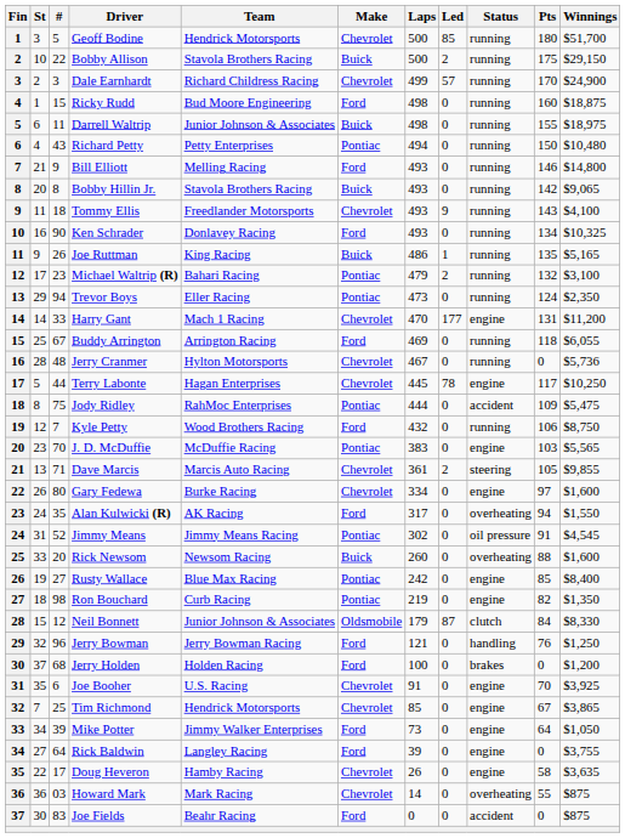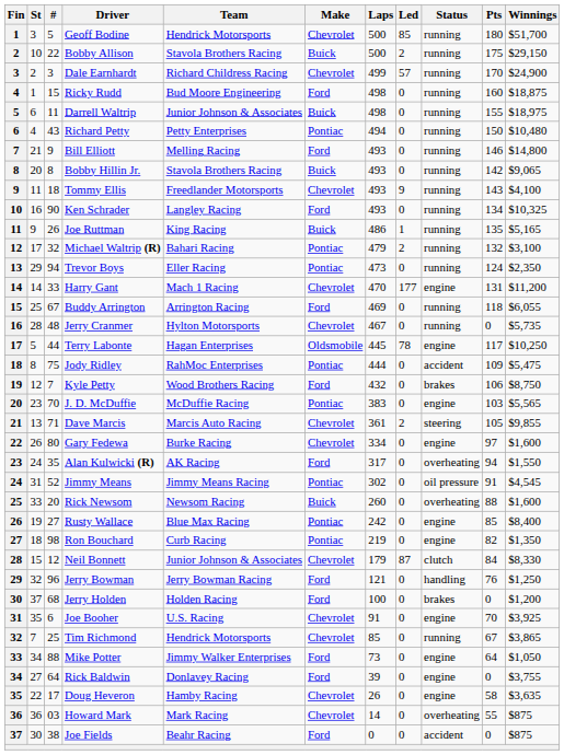Ken Schrader | Team: Donlavey Racing -> Langley Racing
Michael Waltrip (R) | #: 23 -> 32
Jerry Cranmer | Winnings: $5,736 -> $5,735
Terry Labonte | Make: Chevrolet -> Oldsmobile
Kyle Petty | Status: running -> brakes
Neil Bonnett | Make: Oldsmobile -> Chevrolet
Tim Richmond | Status: engine -> running
Mike Potter | #: 39 -> 88
Rick Baldwin | Team: Langley Racing -> Donlavey Racing
Joe Fields | #: 83 -> 38
